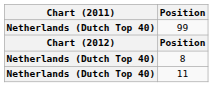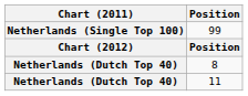99 | Chart (2011): Netherlands (Dutch Top 40) -> Netherlands (Single Top 100)
